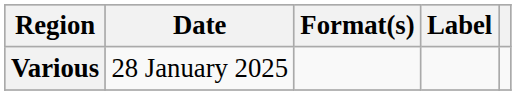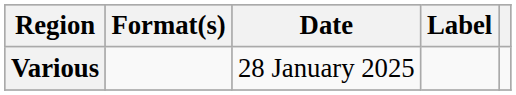columns swapped: Date <-> Format(s)
